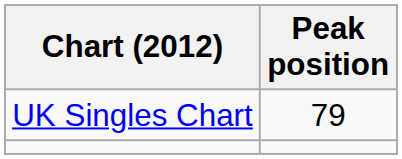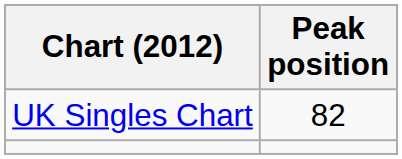UK Singles Chart | Peak position: 79 -> 82
